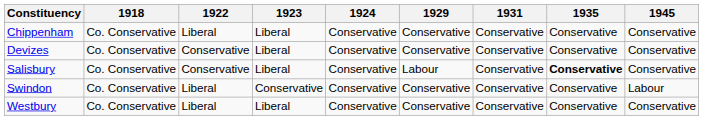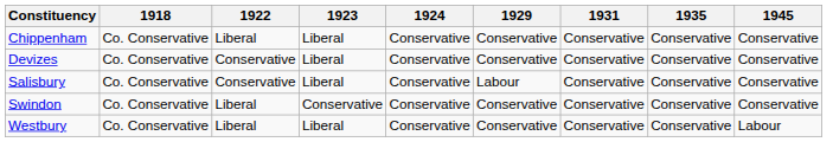Salisbury | 1935: bold -> normal
Swindon | 1945: Labour -> Conservative
Westbury | 1945: Conservative -> Labour
